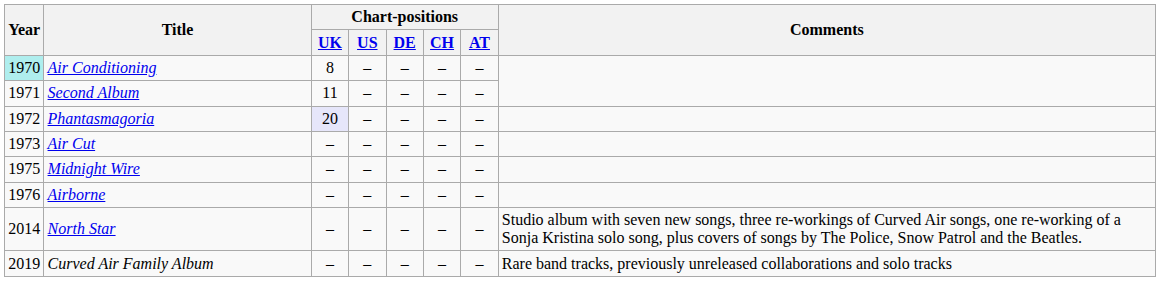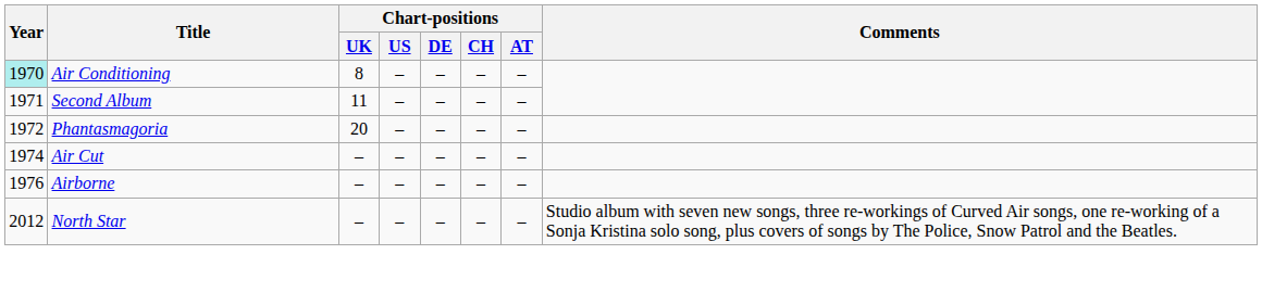Phantasmagoria | Chart-positions / UK: lavender background -> no background
Air Cut | Year: 1973 -> 1974
- row: 1975 | Midnight Wire | – | – | – | – | –
North Star | Year: 2014 -> 2012
- row: 2019 | Curved Air Family Album | – | – | – | – | – | Rare band tracks, previously unreleased collaborations and solo tracks
